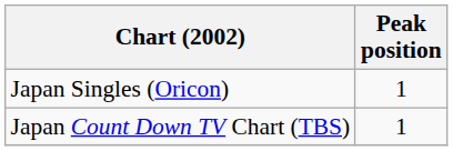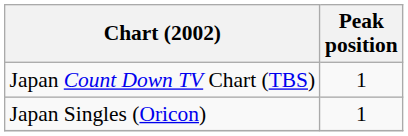rows swapped: Japan Singles (Oricon) <-> Japan Count Down TV Chart (TBS)
